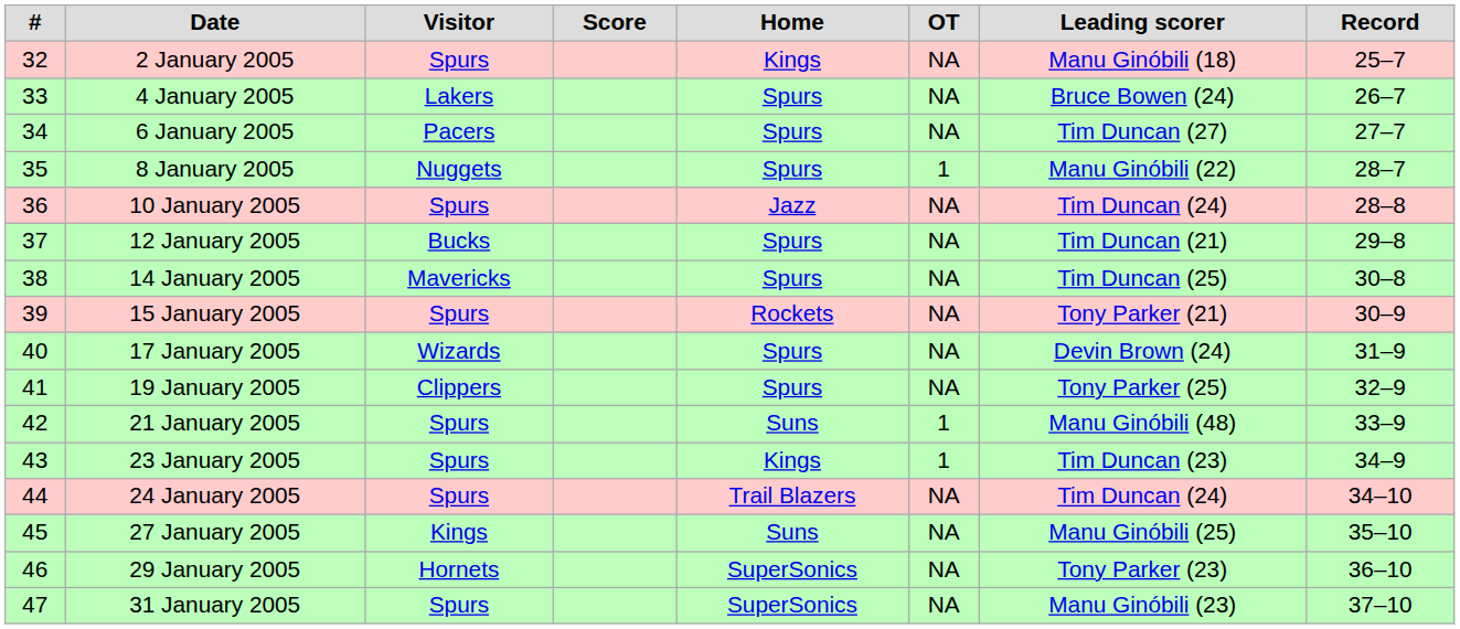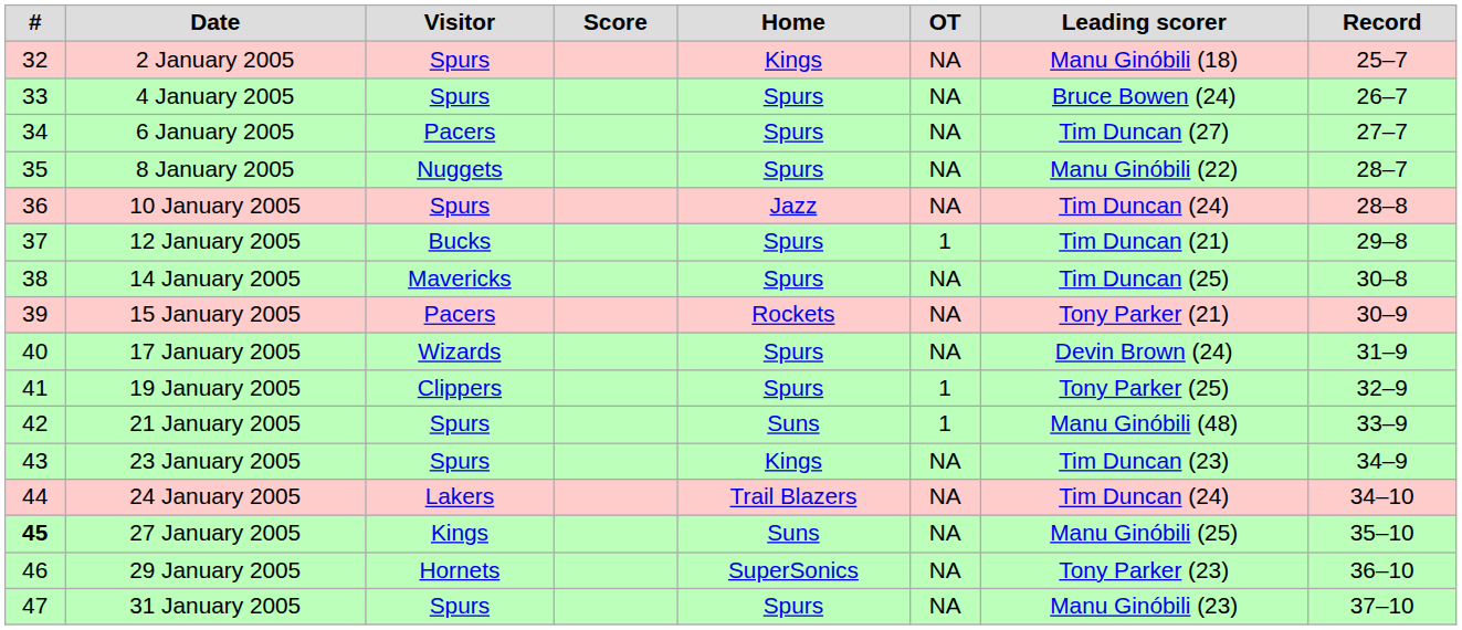4 January 2005 | Visitor: Lakers -> Spurs
8 January 2005 | OT: 1 -> NA
12 January 2005 | OT: NA -> 1
15 January 2005 | Visitor: Spurs -> Pacers
19 January 2005 | OT: NA -> 1
23 January 2005 | OT: 1 -> NA
24 January 2005 | Visitor: Spurs -> Lakers
27 January 2005 | #: normal -> bold
31 January 2005 | Home: SuperSonics -> Spurs
